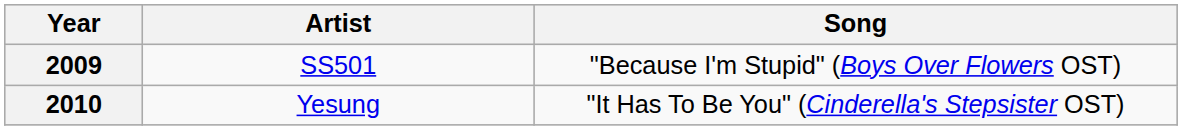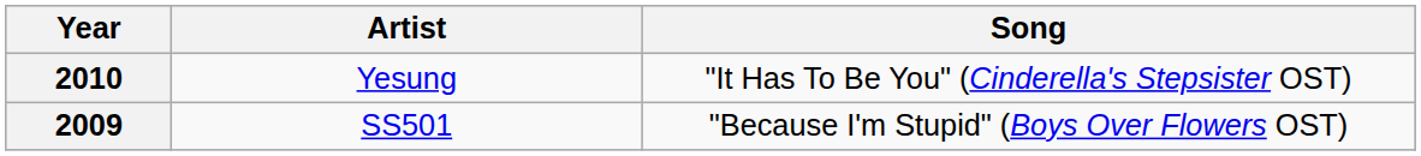rows swapped: 2009 <-> 2010
